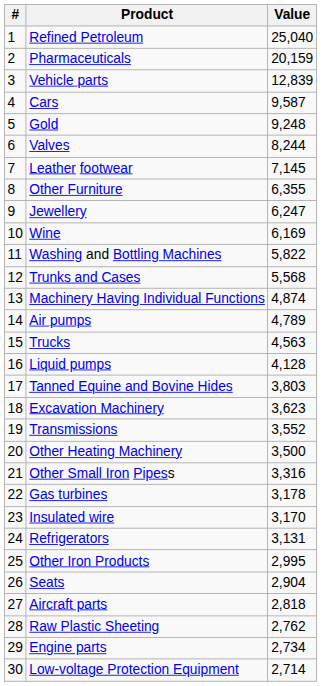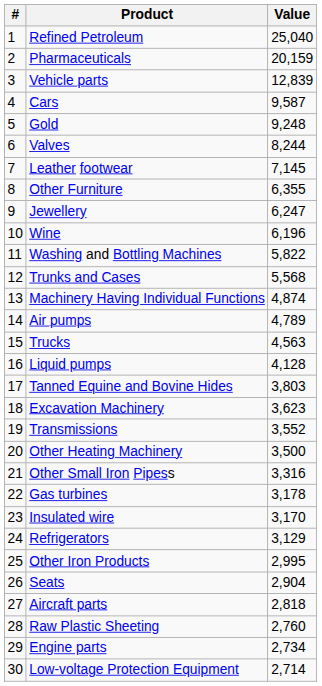Wine | Value: 6,169 -> 6,196
Refrigerators | Value: 3,131 -> 3,129
Raw Plastic Sheeting | Value: 2,762 -> 2,760
